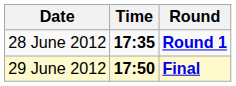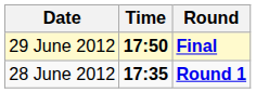rows swapped: 28 June 2012 <-> 29 June 2012
